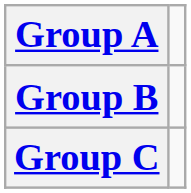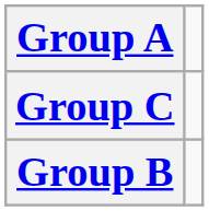rows swapped: Group B <-> Group C
